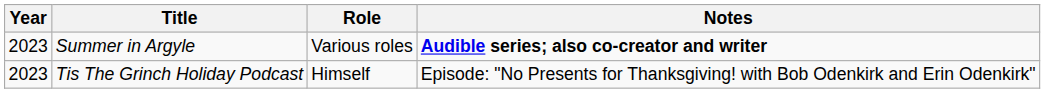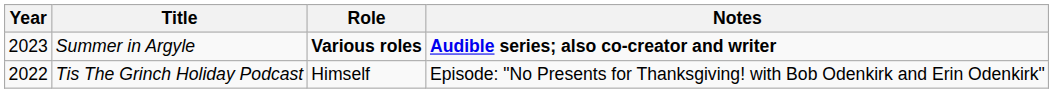Summer in Argyle | Role: normal -> bold
Tis The Grinch Holiday Podcast | Year: 2023 -> 2022
